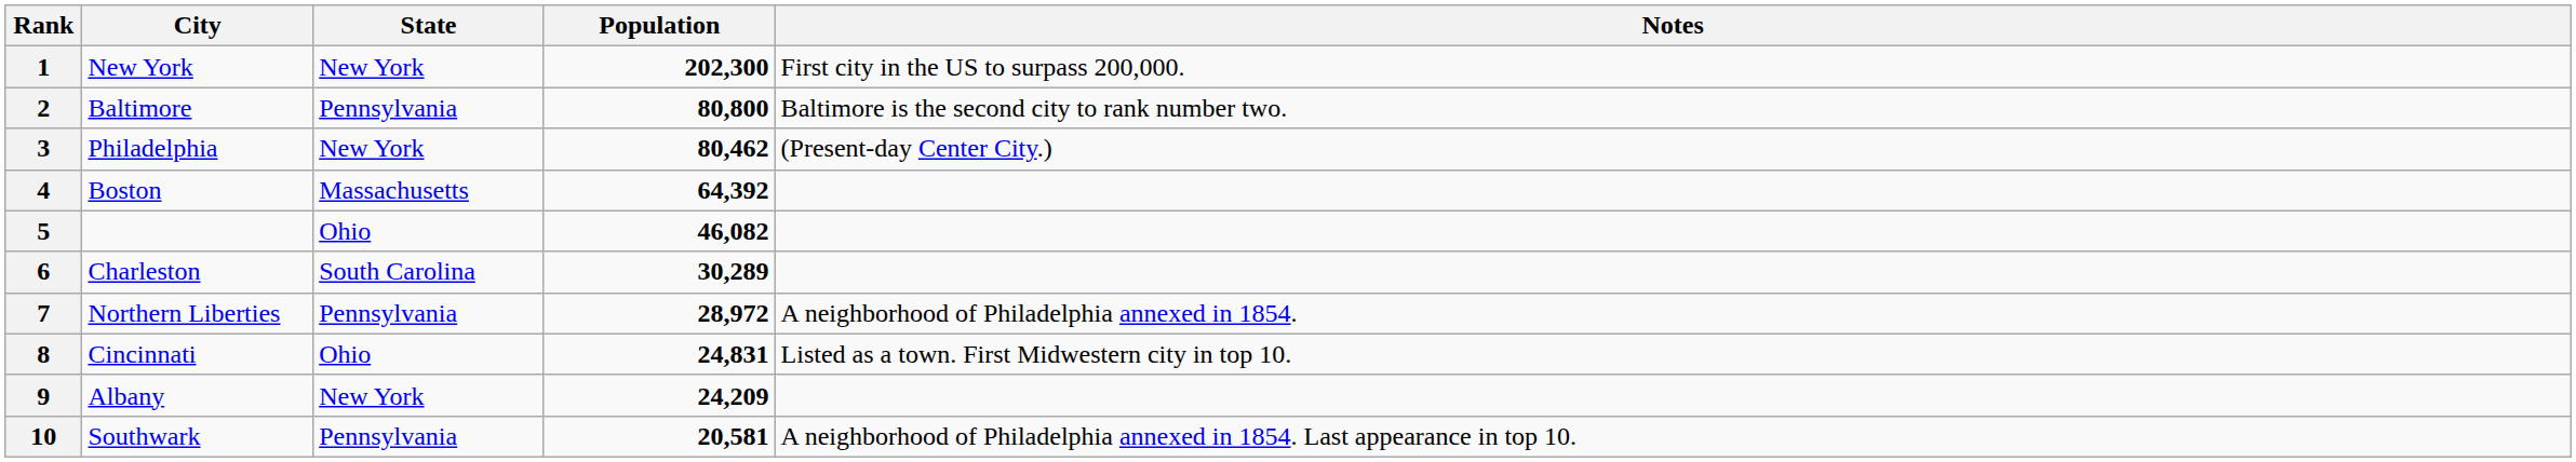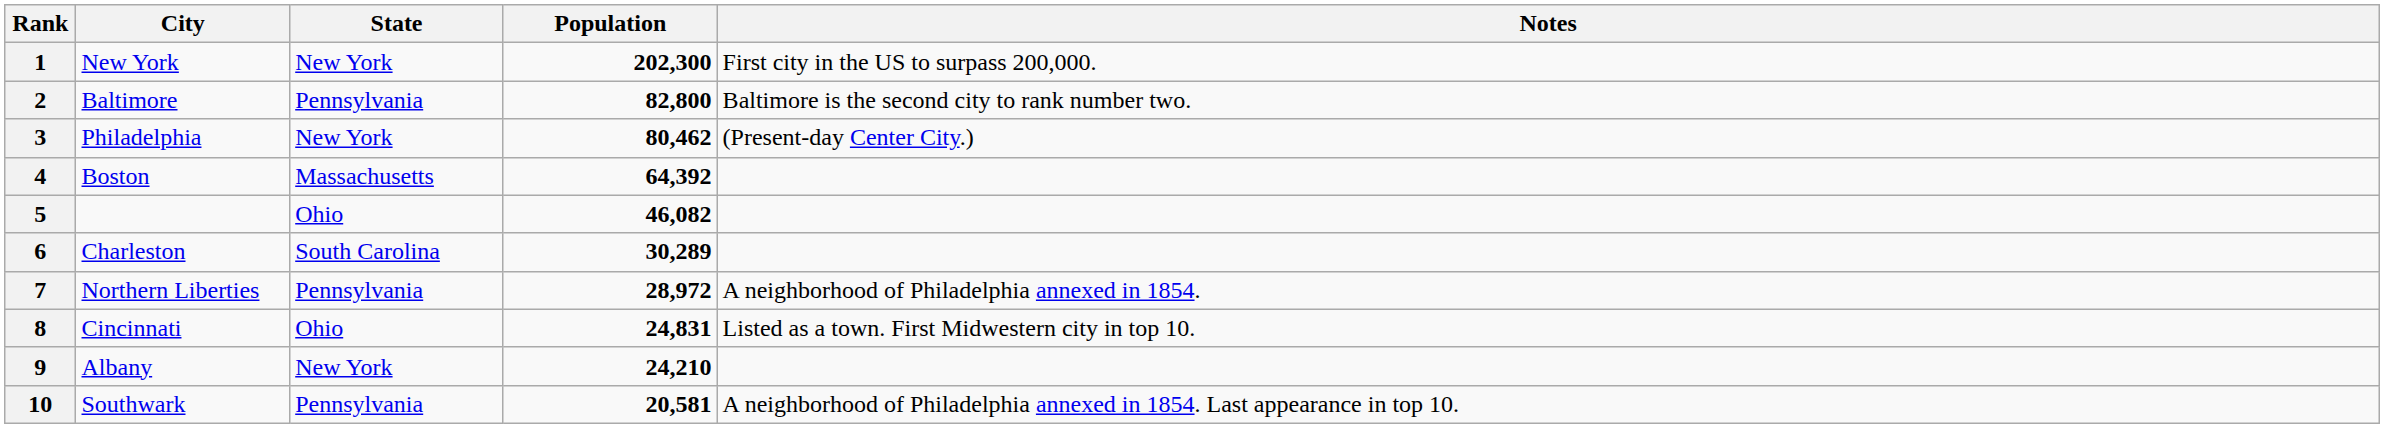2 | Population: 80,800 -> 82,800
9 | Population: 24,209 -> 24,210
